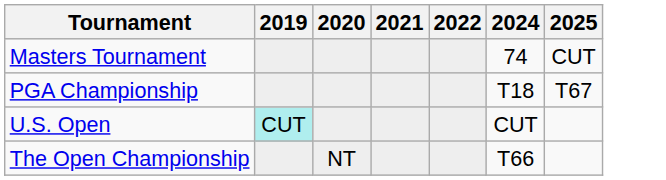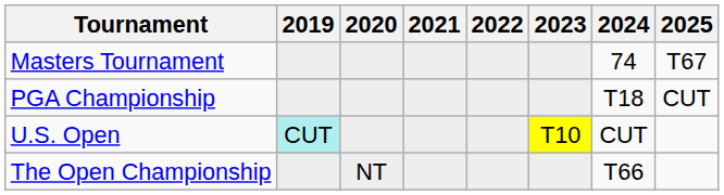+ column: 2023 | T10
Masters Tournament | 2025: CUT -> T67
PGA Championship | 2025: T67 -> CUT
